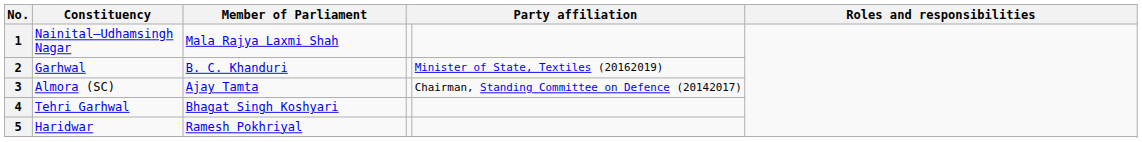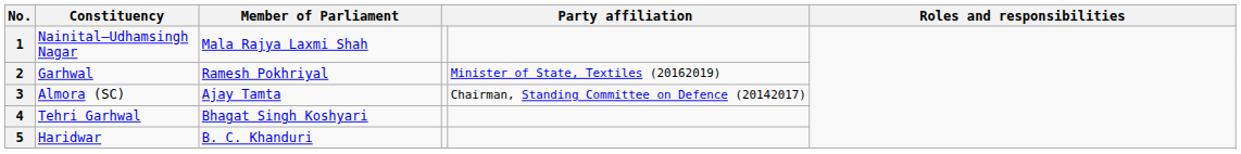2 | Member of Parliament: B. C. Khanduri -> Ramesh Pokhriyal
5 | Member of Parliament: Ramesh Pokhriyal -> B. C. Khanduri
